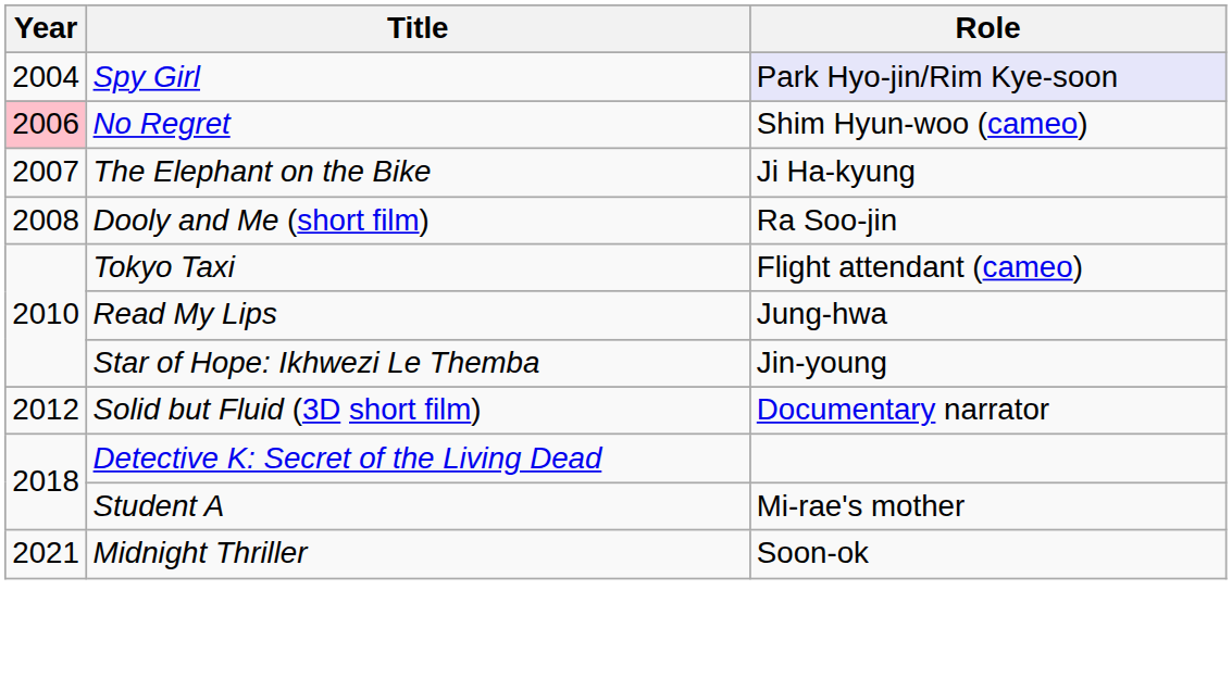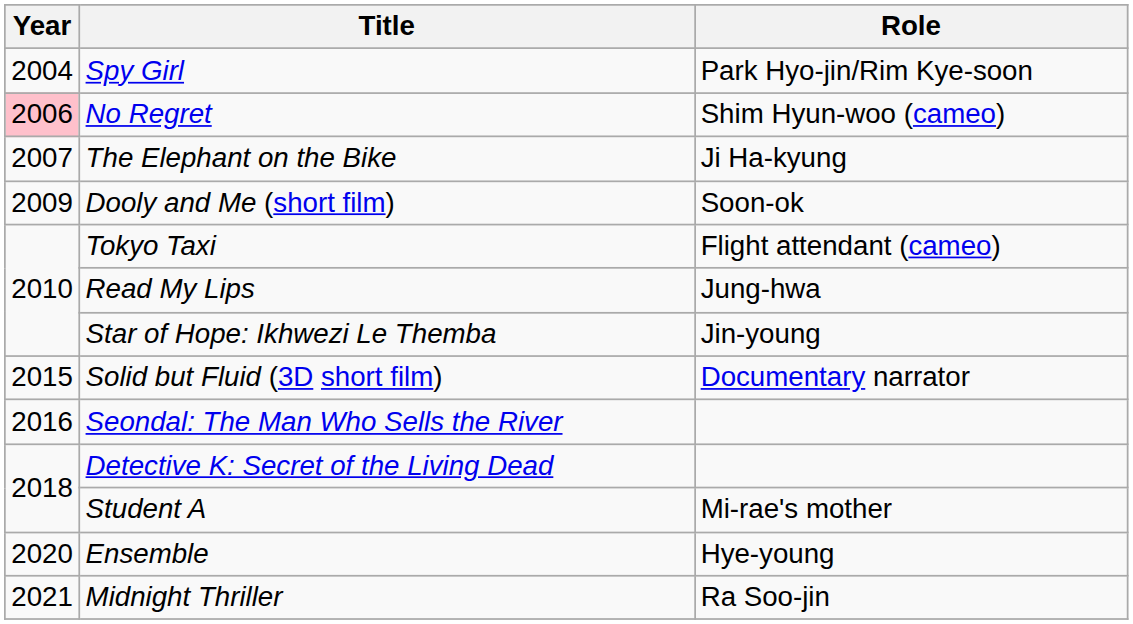Spy Girl | Role: lavender background -> no background
Dooly and Me (short film) | Year: 2008 -> 2009
Dooly and Me (short film) | Role: Ra Soo-jin -> Soon-ok
Solid but Fluid (3D short film) | Year: 2012 -> 2015
+ row: 2016 | Seondal: The Man Who Sells the River
+ row: 2020 | Ensemble | Hye-young
Midnight Thriller | Role: Soon-ok -> Ra Soo-jin
